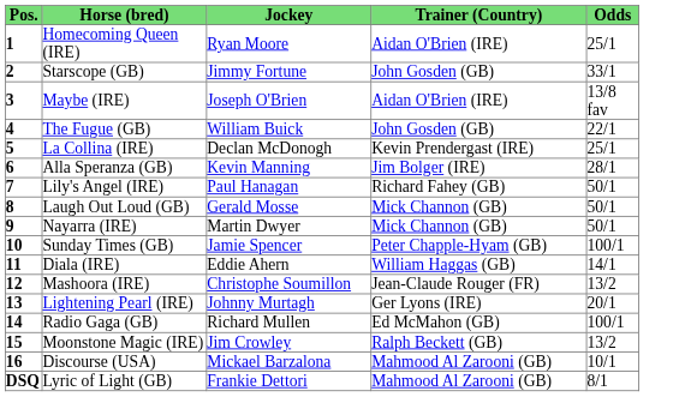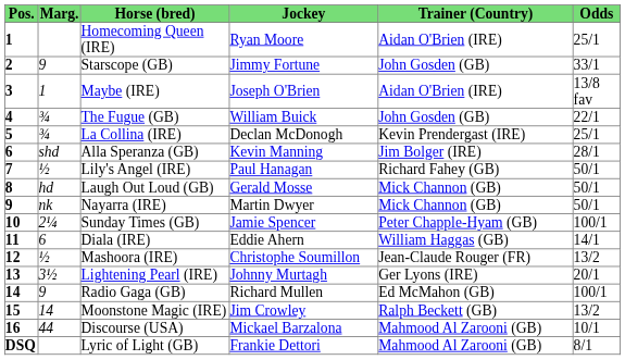+ column: Marg. | 9 | 1 | ¾ | ¾ | shd | ½ | hd | nk | 2¼ | 6 | ½ | 3½ | 9 | 14 | 44
